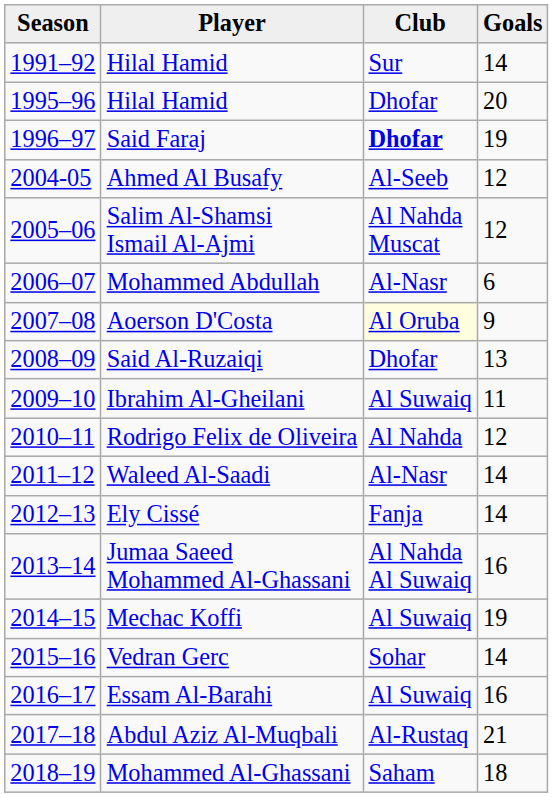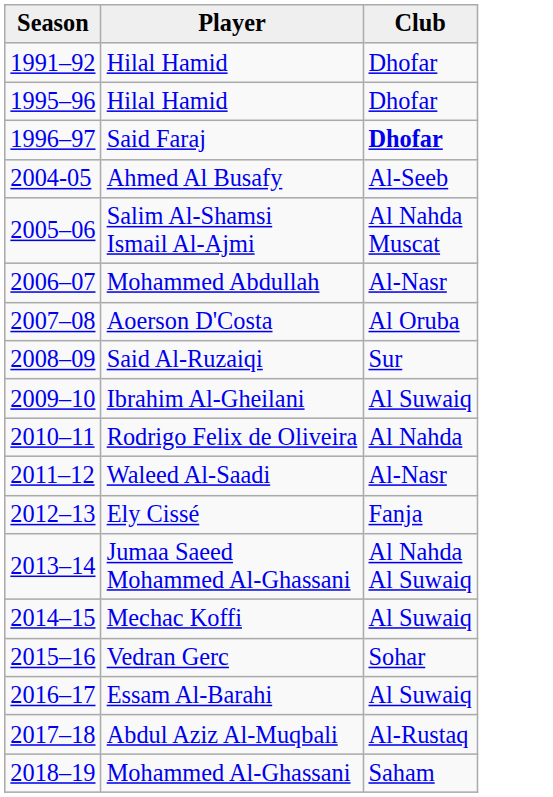- column: Goals | 14 | 20 | 19 | 12 | 12 | 6 | 9 | 13 | 11 | 12 | 14 | 14 | 16 | 19 | 14 | 16 | 21 | 18
1991–92 / Hilal Hamid | Club: Sur -> Dhofar
Aoerson D'Costa | Club: lightyellow background -> no background
Said Al-Ruzaiqi | Club: Dhofar -> Sur
